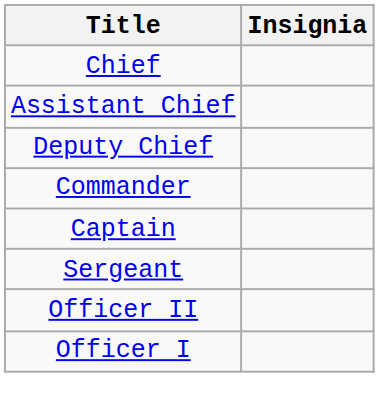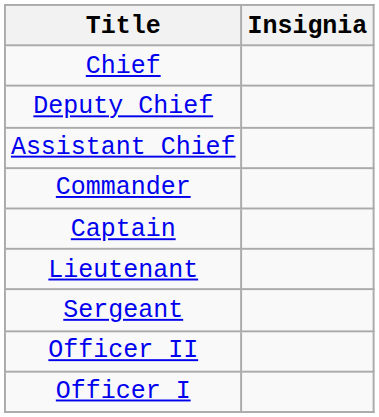rows swapped: Assistant Chief <-> Deputy Chief
+ row: Lieutenant
